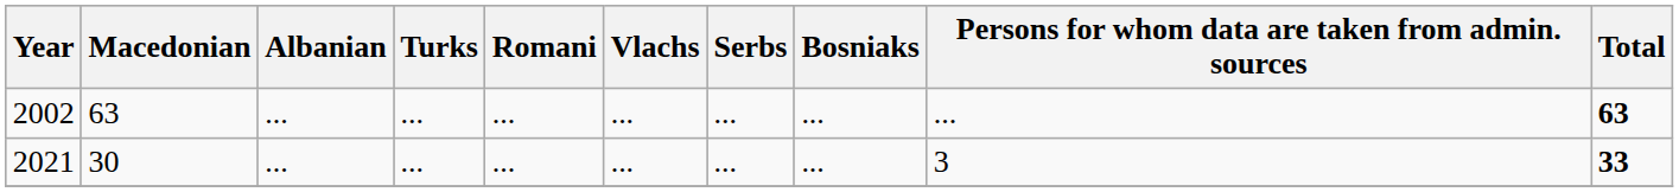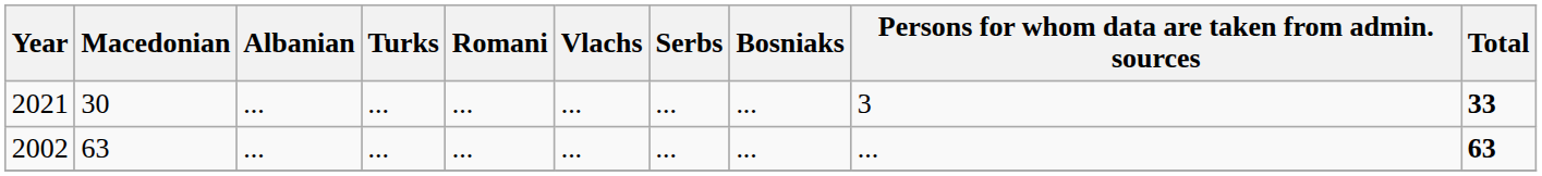rows swapped: 2002 <-> 2021
